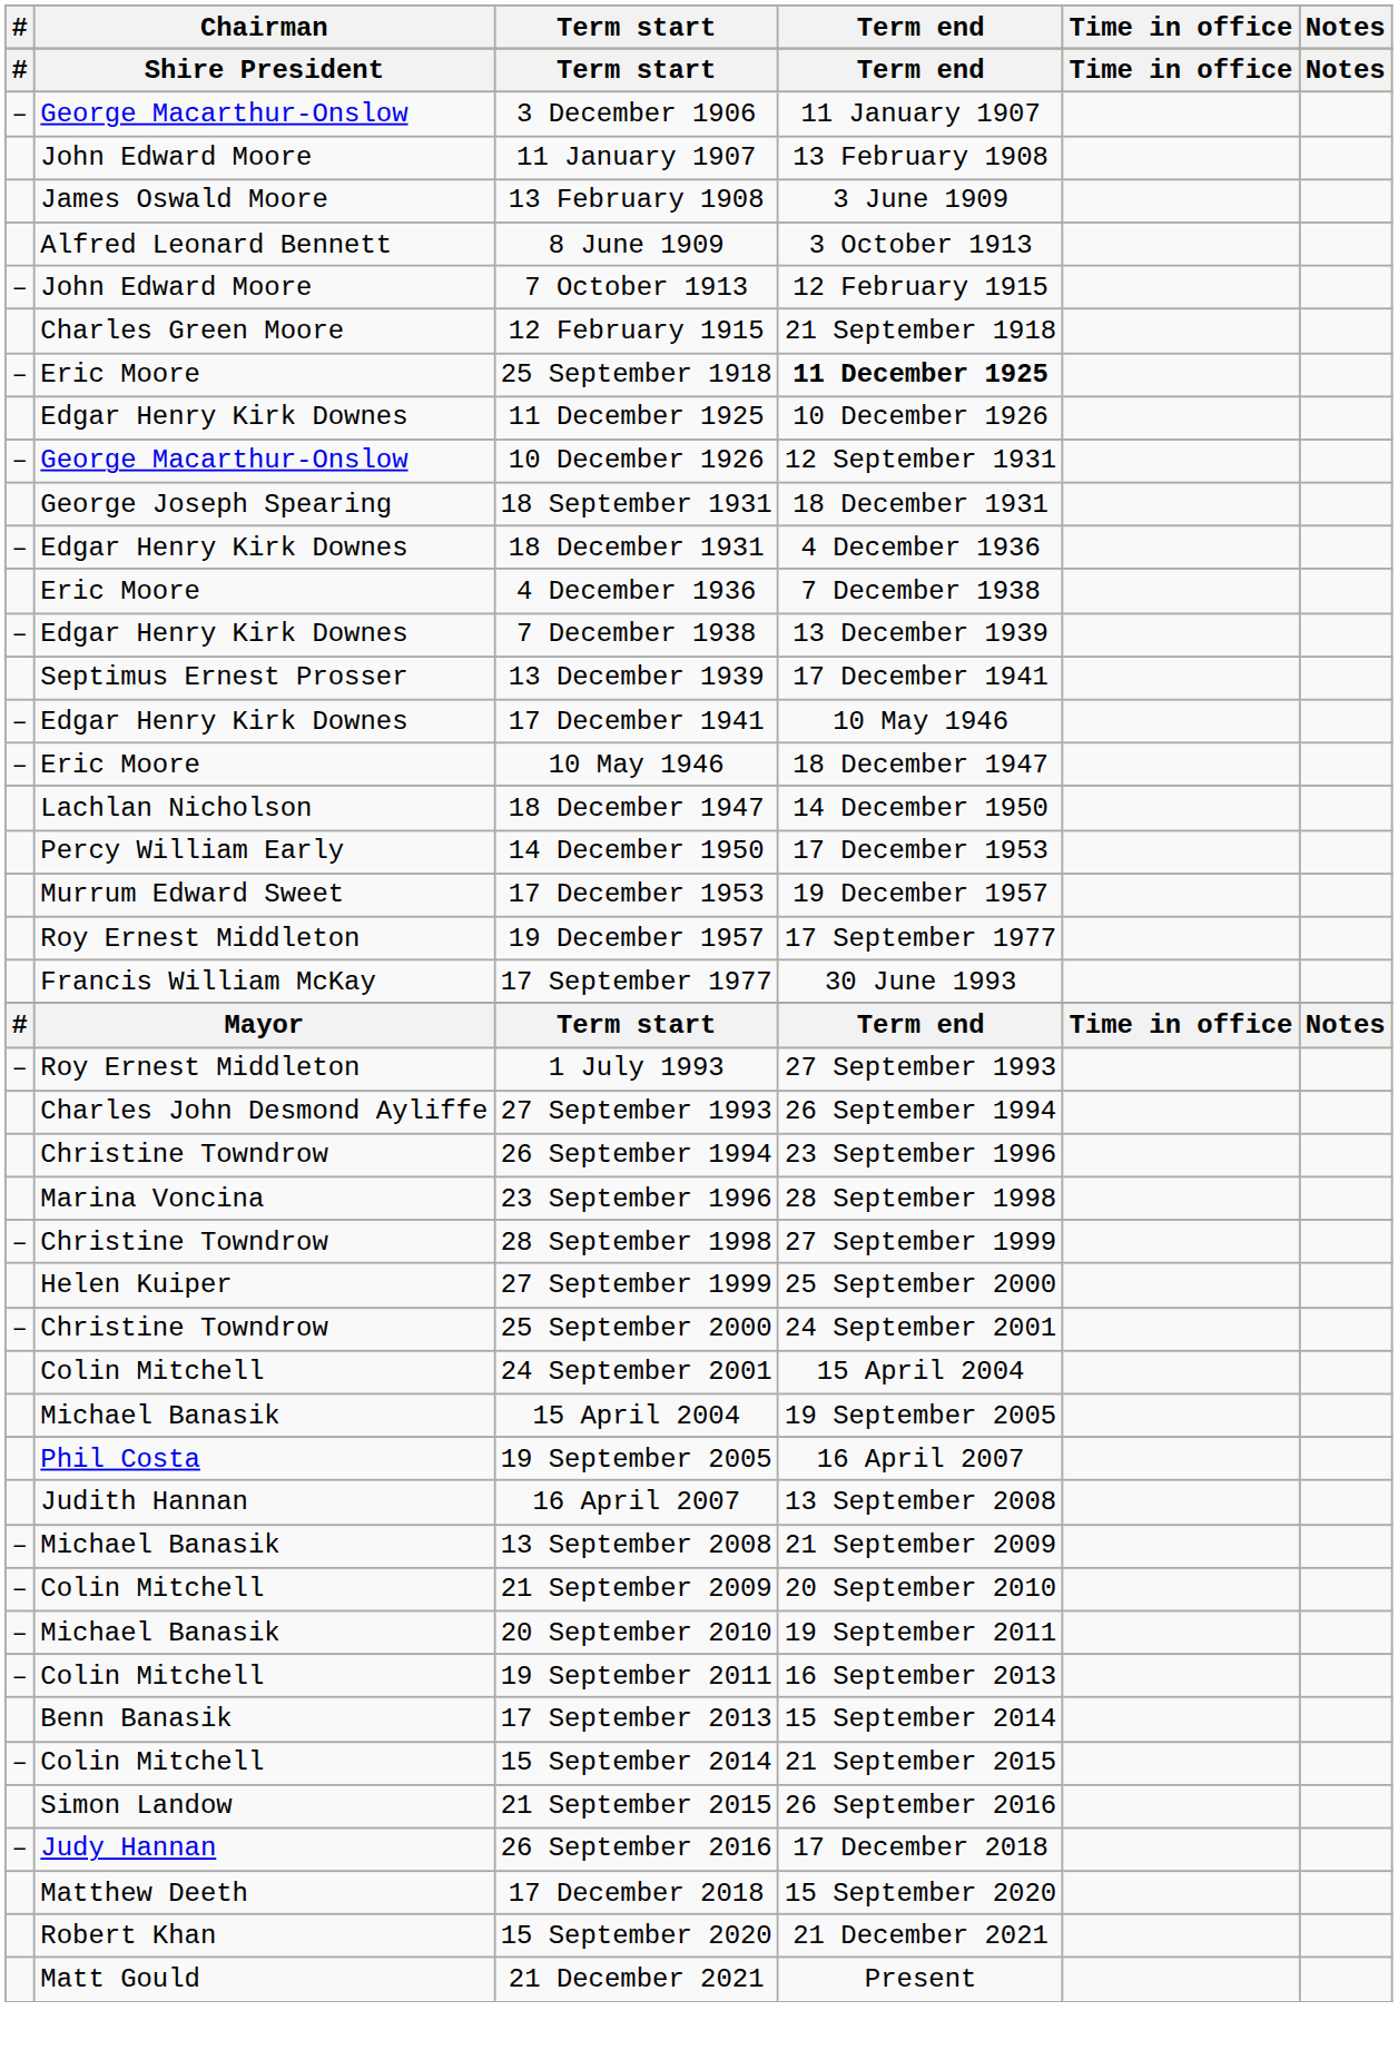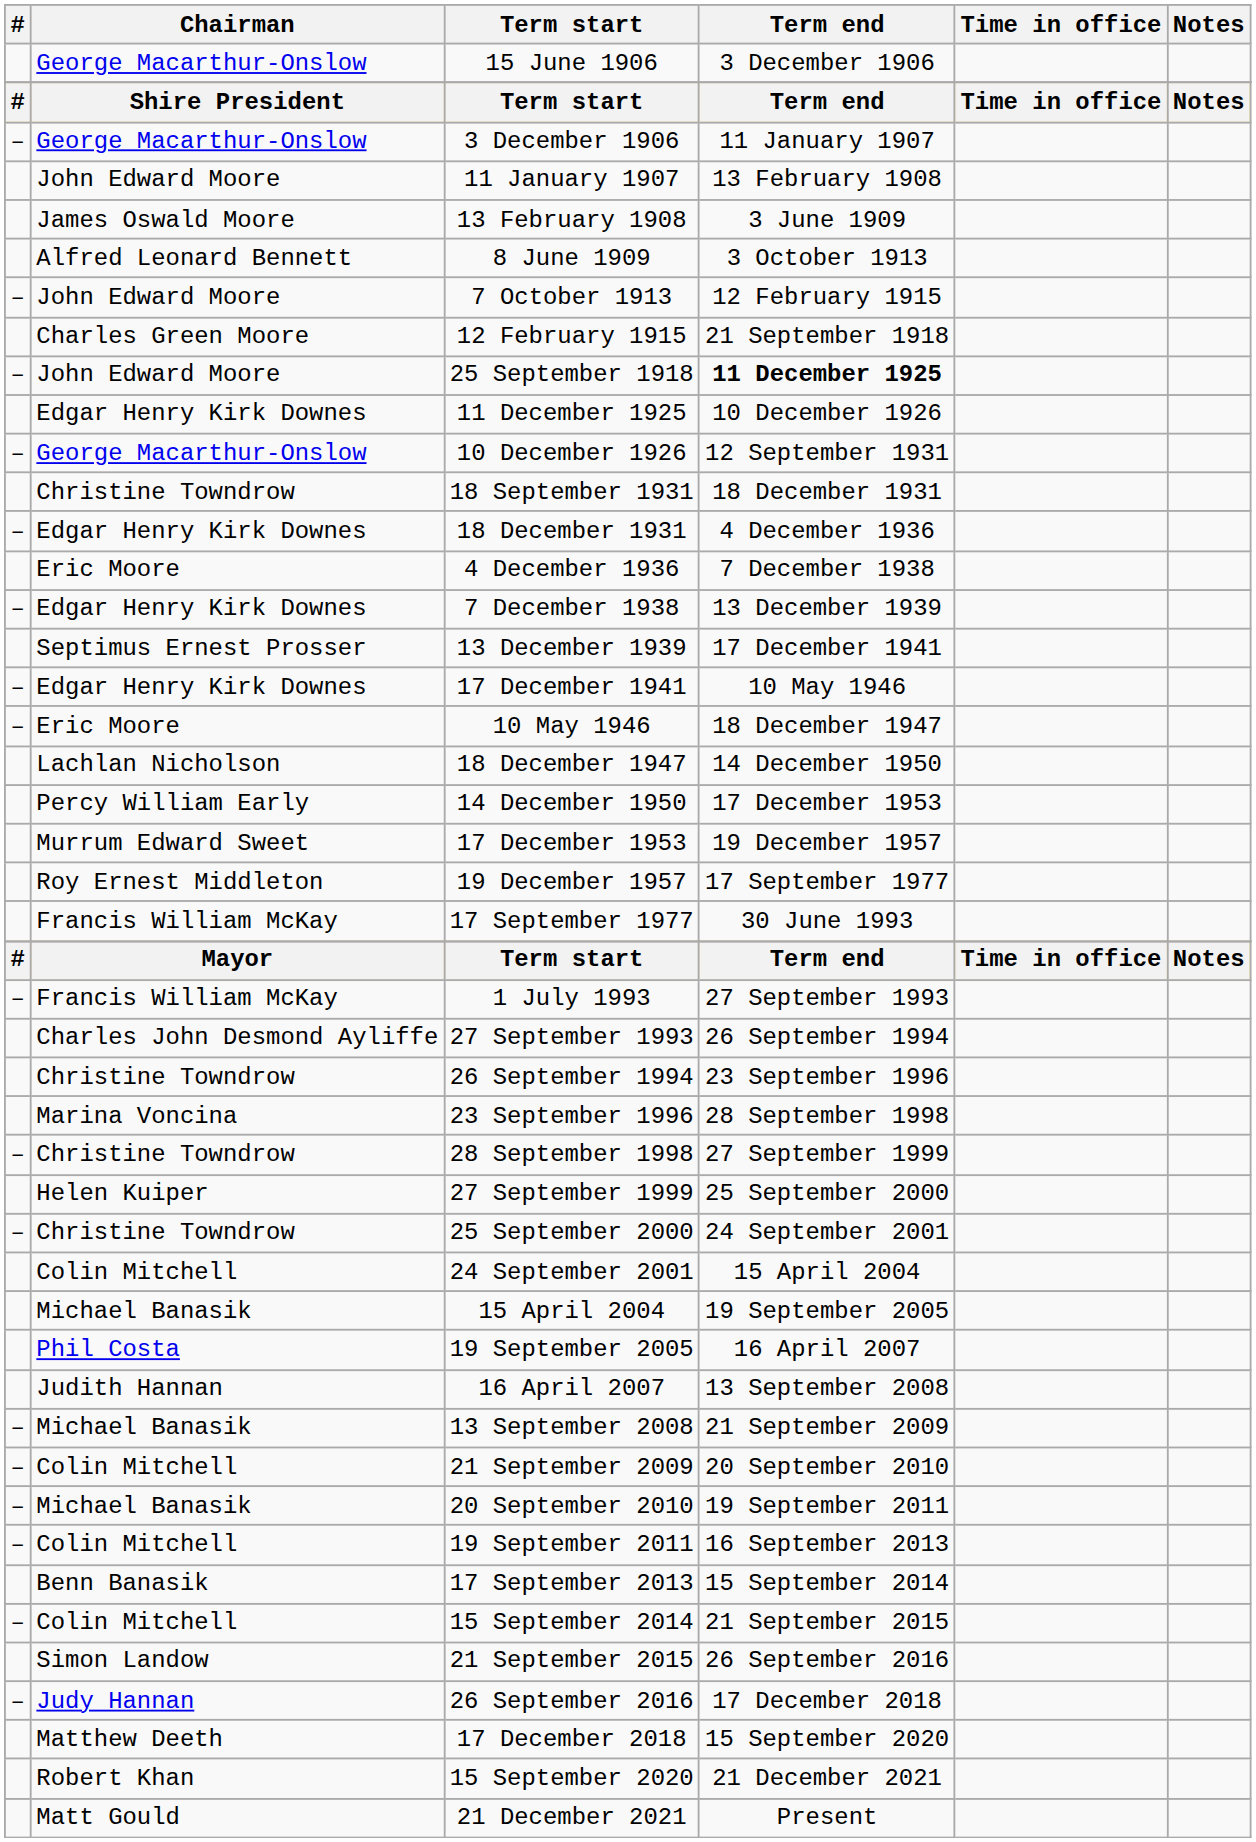+ row: George Macarthur-Onslow | 15 June 1906 | 3 December 1906
25 September 1918 | Chairman: Eric Moore -> John Edward Moore
18 September 1931 | Chairman: George Joseph Spearing -> Christine Towndrow
1 July 1993 | Chairman: Roy Ernest Middleton -> Francis William McKay
